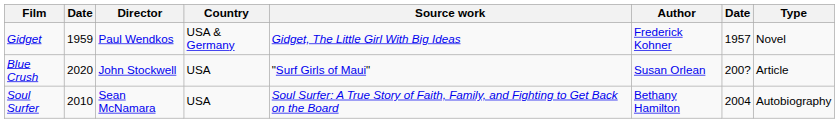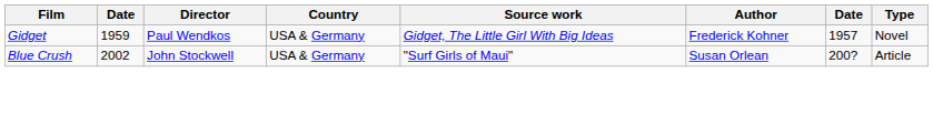Blue Crush | column 2: 2020 -> 2002
Blue Crush | Country: USA -> USA & Germany
- row: Soul Surfer | 2010 | Sean McNamara | USA | Soul Surfer: A True Story of Faith, Family, and Fighting to Get Back on the Board | Bethany Hamilton | 2004 | Autobiography
